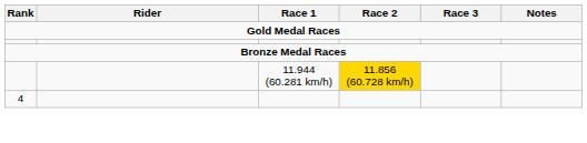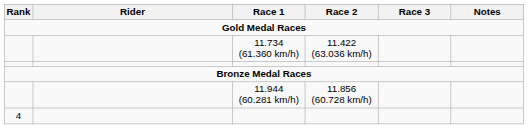+ row: 11.734 (61.360 km/h) | 11.422 (63.036 km/h)
11.944 (60.281 km/h) | Race 2: gold background -> no background
